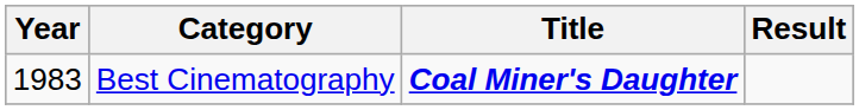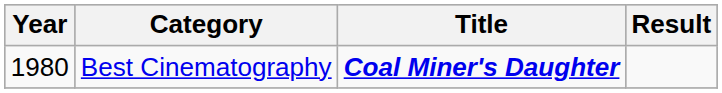Best Cinematography | Year: 1983 -> 1980
